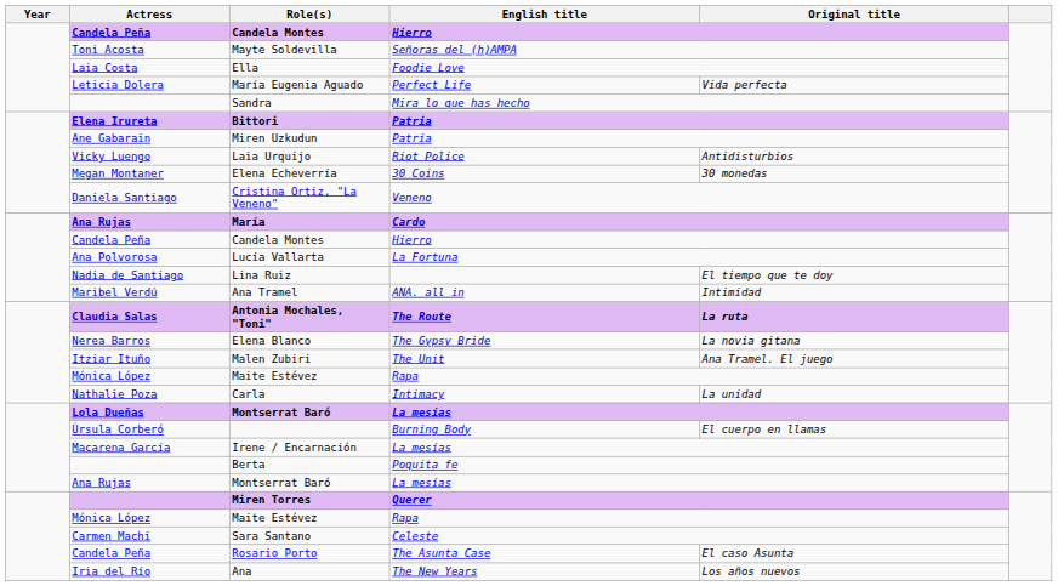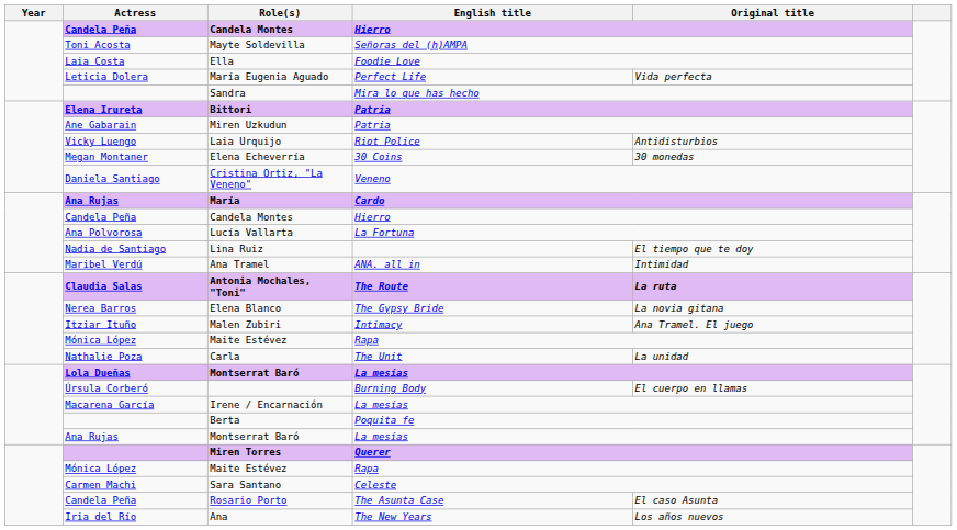Malen Zubiri | English title: The Unit -> Intimacy
Carla | English title: Intimacy -> The Unit
